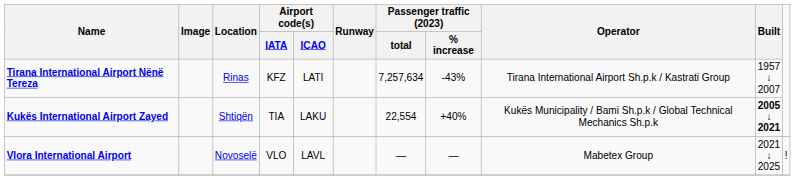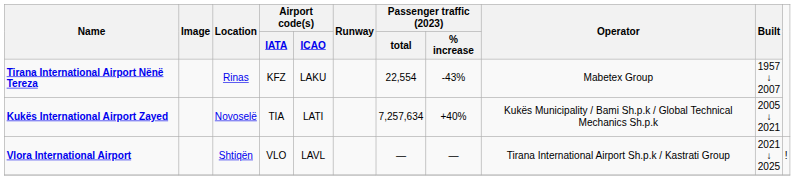Tirana International Airport Nënë Tereza | Airport code(s) / ICAO: LATI -> LAKU
Tirana International Airport Nënë Tereza | Passenger traffic (2023) / total: 7,257,634 -> 22,554
Tirana International Airport Nënë Tereza | Operator: Tirana International Airport Sh.p.k / Kastrati Group -> Mabetex Group
Kukës International Airport Zayed | Location: Shtiqën -> Novoselë
Kukës International Airport Zayed | Airport code(s) / ICAO: LAKU -> LATI
Kukës International Airport Zayed | Passenger traffic (2023) / total: 22,554 -> 7,257,634
Kukës International Airport Zayed | Built: bold -> normal
Vlora International Airport | Location: Novoselë -> Shtiqën
Vlora International Airport | Operator: Mabetex Group -> Tirana International Airport Sh.p.k / Kastrati Group
